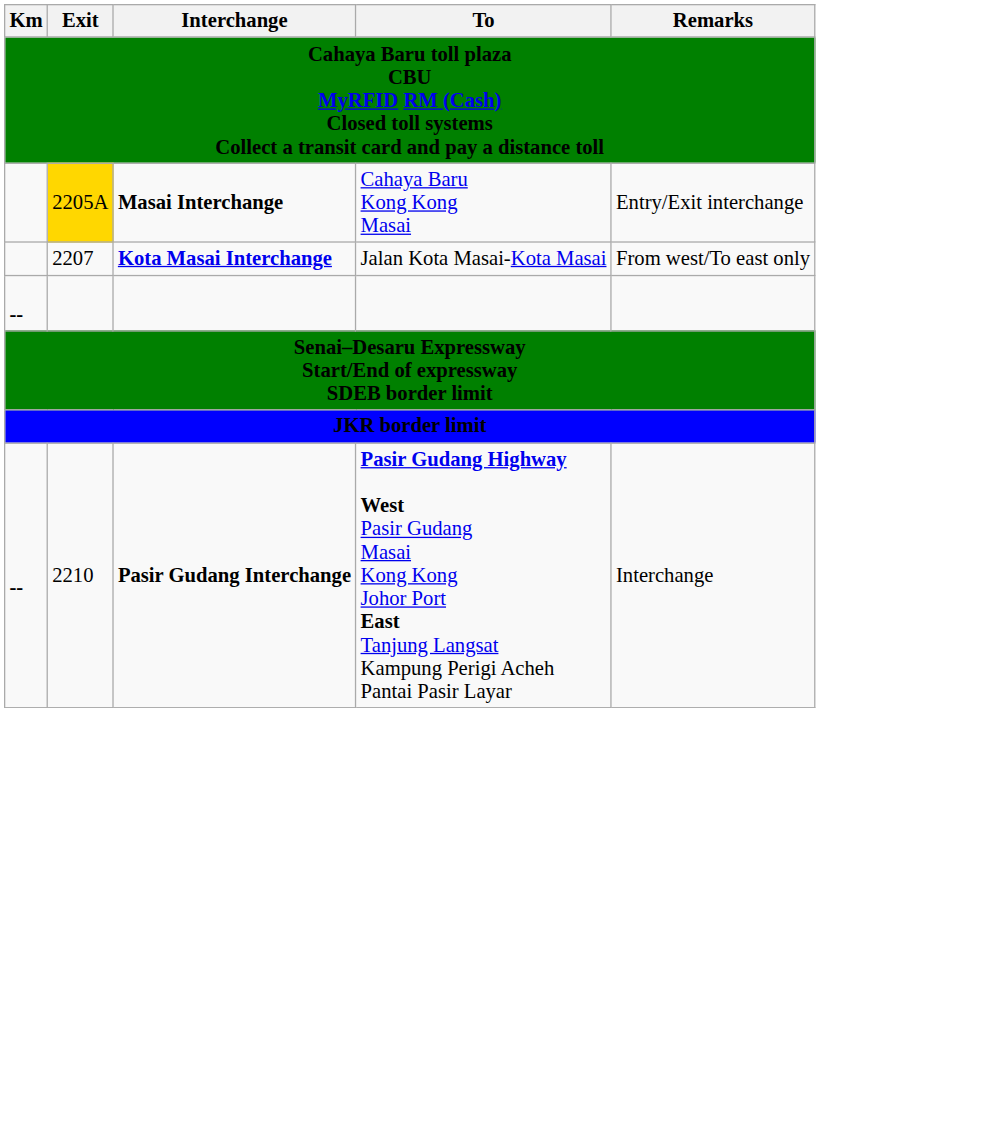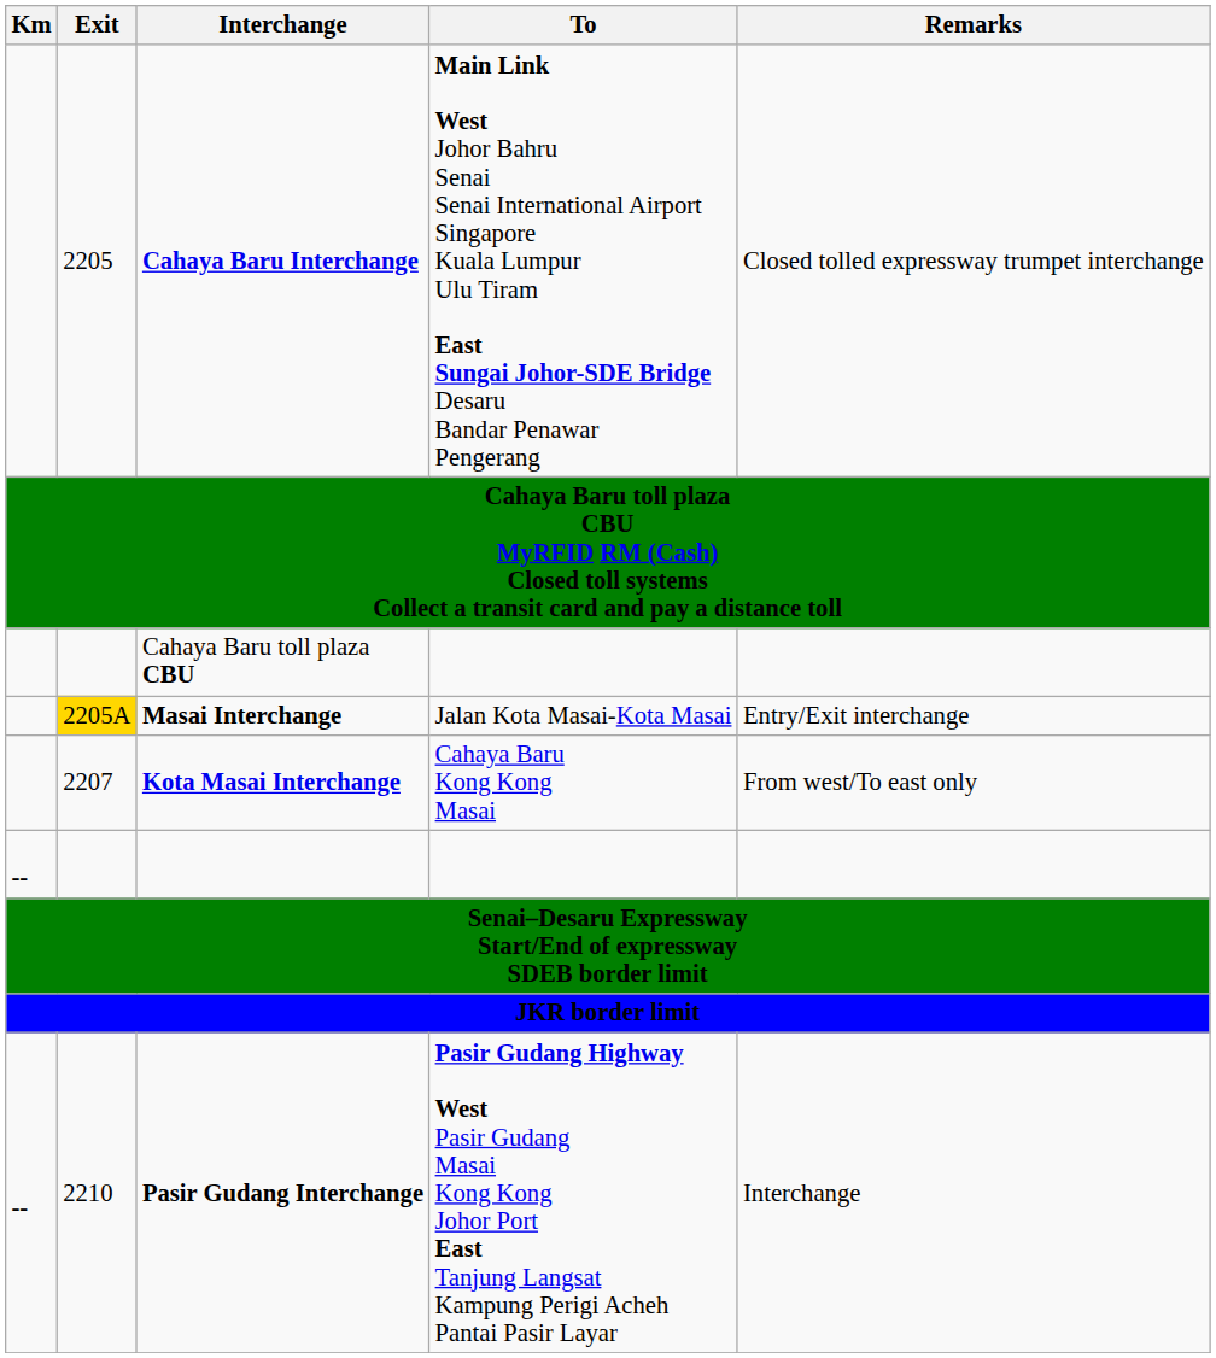+ row: 2205 | Cahaya Baru Interchange | Main Link West Johor Bahru Senai Senai International Airport Singapore Kuala Lumpur Ulu Tiram East Sungai Johor-SDE Bridge Desaru Bandar Penawar Pengerang | Closed tolled expressway trumpet interchange
+ row: Cahaya Baru toll plaza CBU
Masai Interchange | To: Cahaya Baru Kong Kong Masai -> Jalan Kota Masai-Kota Masai
Kota Masai Interchange | To: Jalan Kota Masai-Kota Masai -> Cahaya Baru Kong Kong Masai
